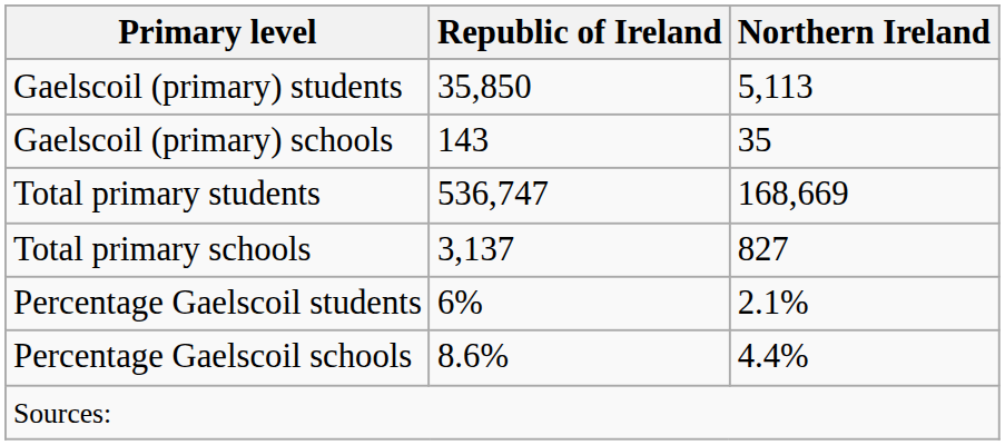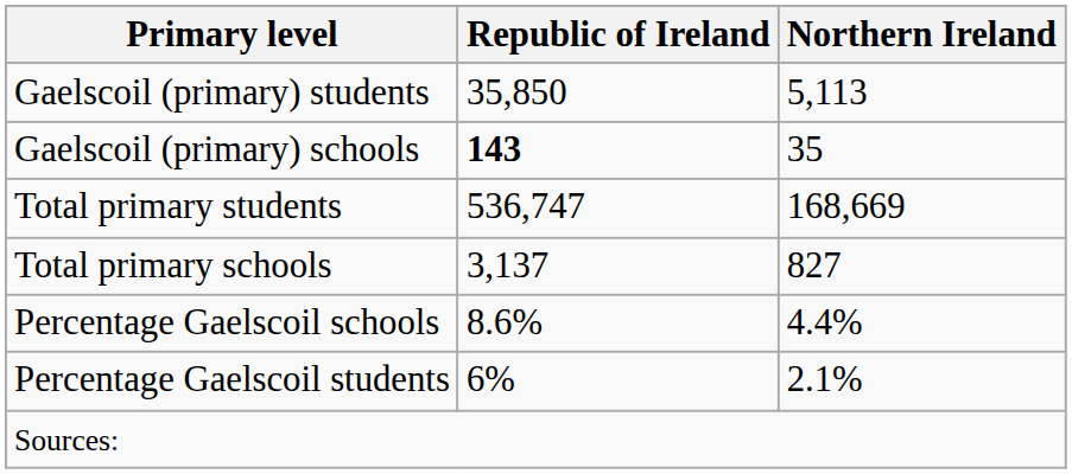Gaelscoil (primary) schools | Republic of Ireland: normal -> bold
rows swapped: Percentage Gaelscoil students <-> Percentage Gaelscoil schools
